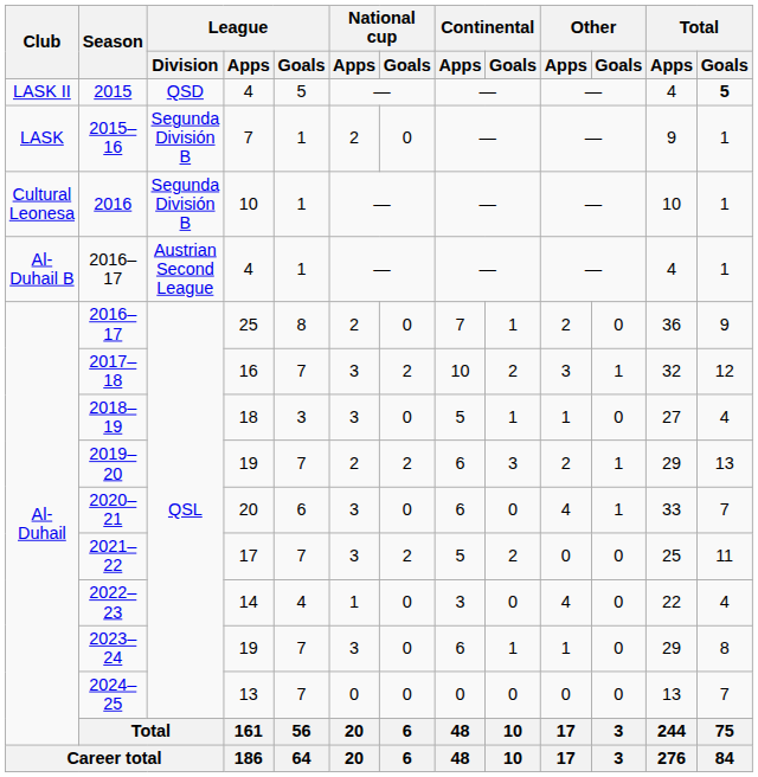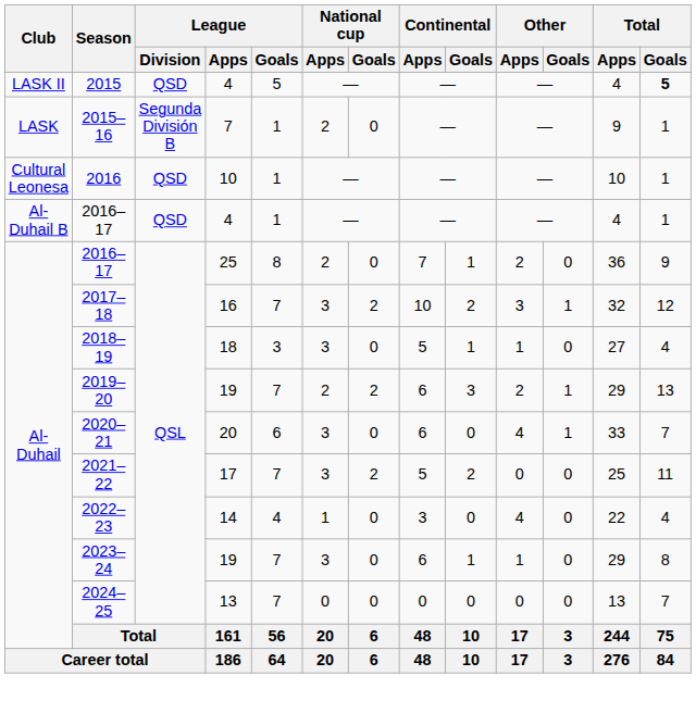2016 | League / Division: Segunda División B -> QSD
2016–17 / 4 | League / Division: Austrian Second League -> QSD
